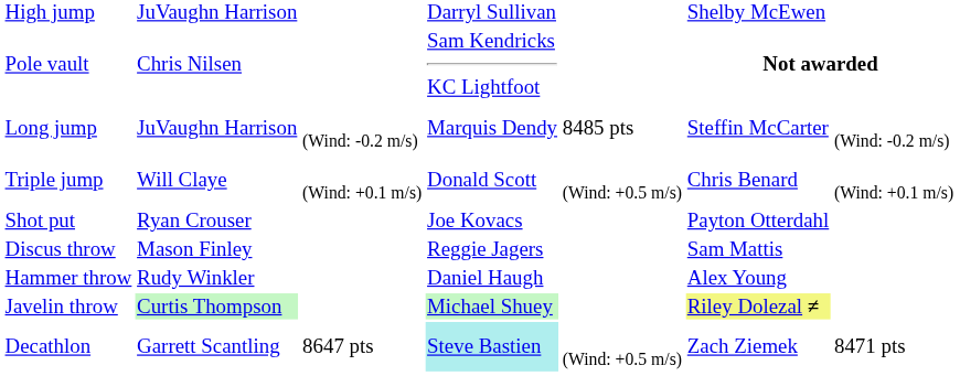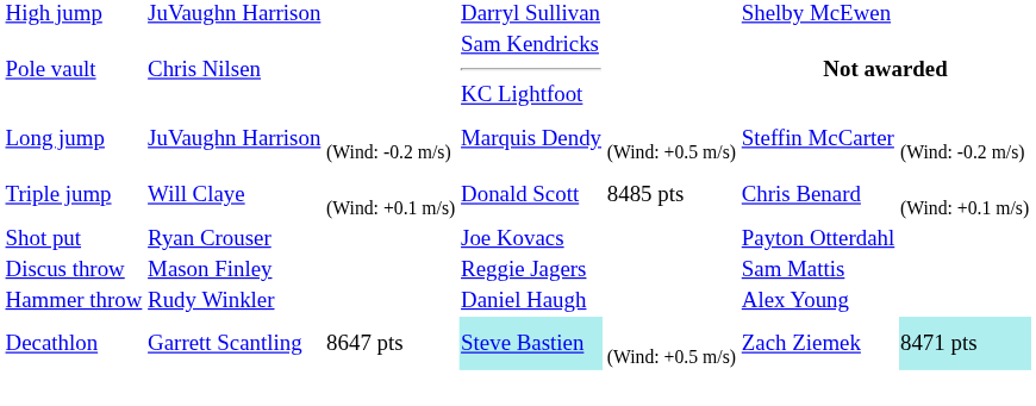Long jump | column 5: 8485 pts -> (Wind: +0.5 m/s)
Triple jump | column 5: (Wind: +0.5 m/s) -> 8485 pts
- row: Javelin throw | Curtis Thompson | Michael Shuey | Riley Dolezal ≠
Decathlon | column 7: no background -> paleturquoise background
